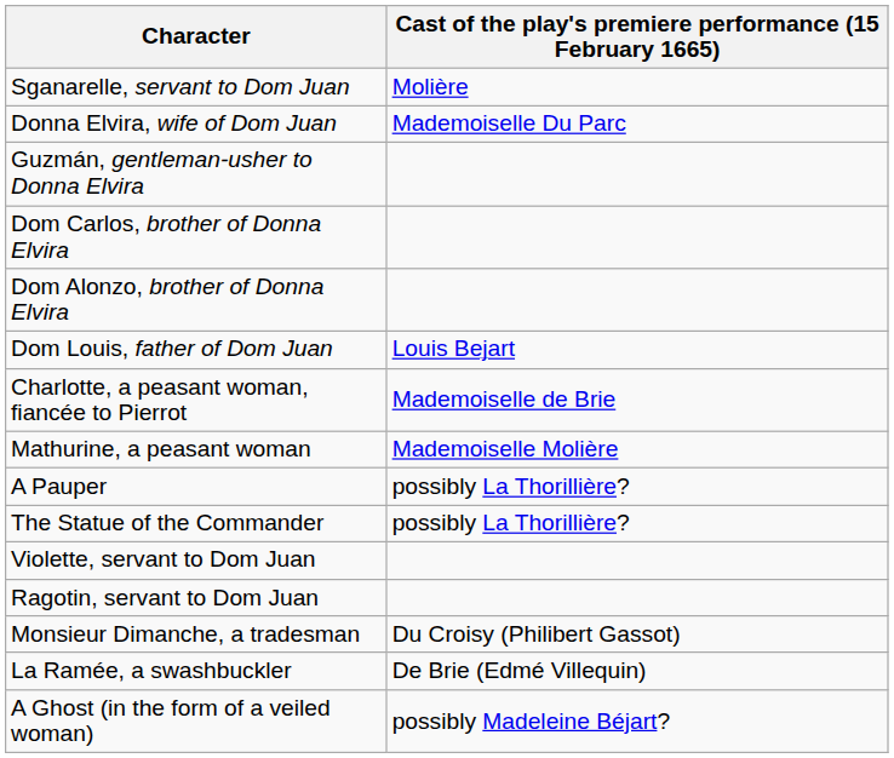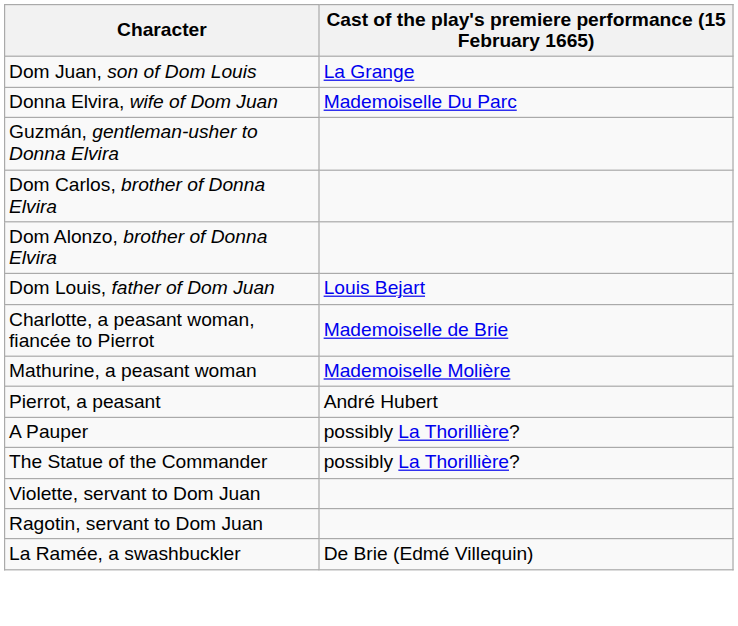+ row: Dom Juan, son of Dom Louis | La Grange
- row: Sganarelle, servant to Dom Juan | Molière
+ row: Pierrot, a peasant | André Hubert
- row: Monsieur Dimanche, a tradesman | Du Croisy (Philibert Gassot)
- row: A Ghost (in the form of a veiled woman) | possibly Madeleine Béjart?
